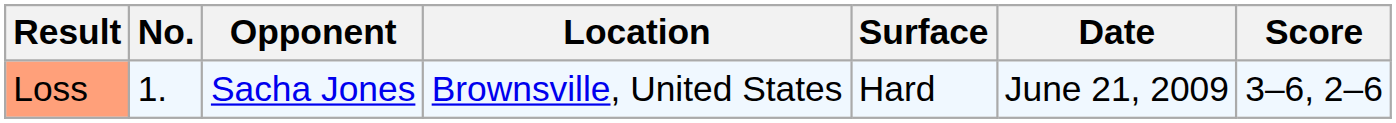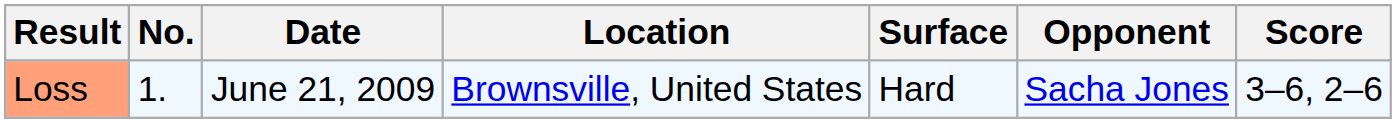columns swapped: Date <-> Opponent
